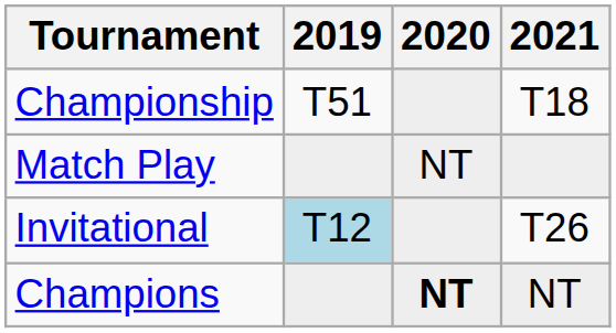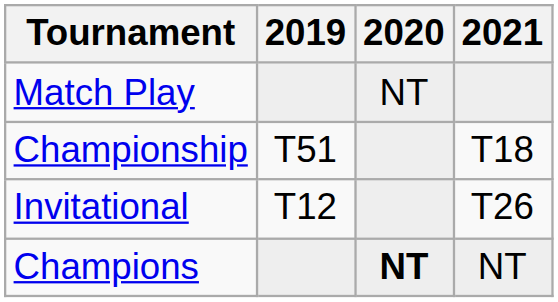rows swapped: Championship <-> Match Play
Invitational | 2019: lightblue background -> no background
